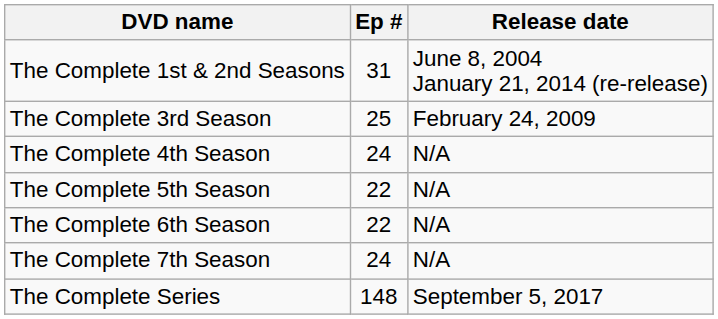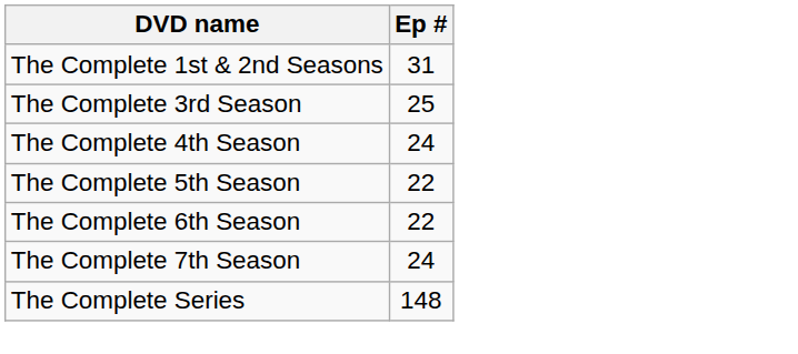- column: Release date | June 8, 2004 January 21, 2014 (re-release) | February 24, 2009 | N/A | N/A | N/A | N/A | September 5, 2017
